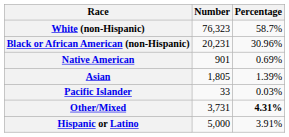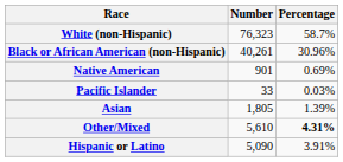Black or African American (non-Hispanic) | Number: 20,231 -> 40,261
rows swapped: Asian <-> Pacific Islander
Other/Mixed | Number: 3,731 -> 5,610
Hispanic or Latino | Number: 5,000 -> 5,090
